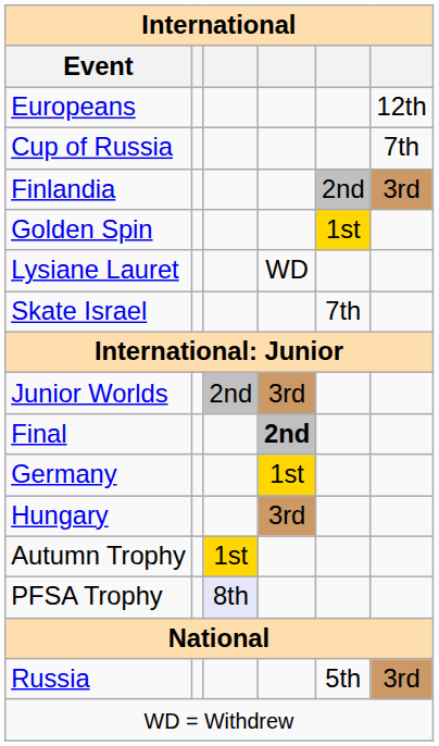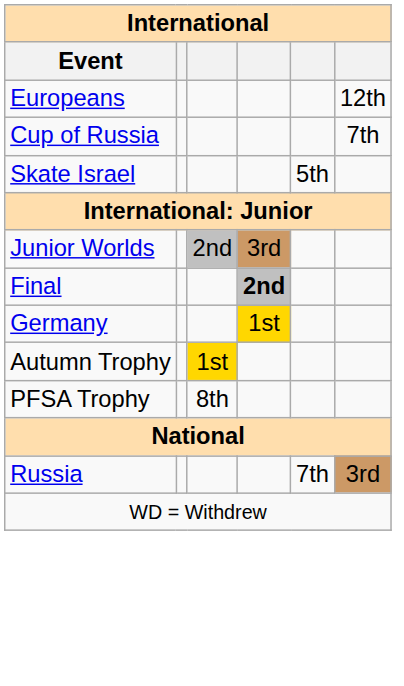- row: Finlandia | 2nd | 3rd
- row: Golden Spin | 1st
- row: Lysiane Lauret | WD
Skate Israel | column 5: 7th -> 5th
- row: Hungary | 3rd
PFSA Trophy | column 3: lavender background -> no background
Russia | column 5: 5th -> 7th
